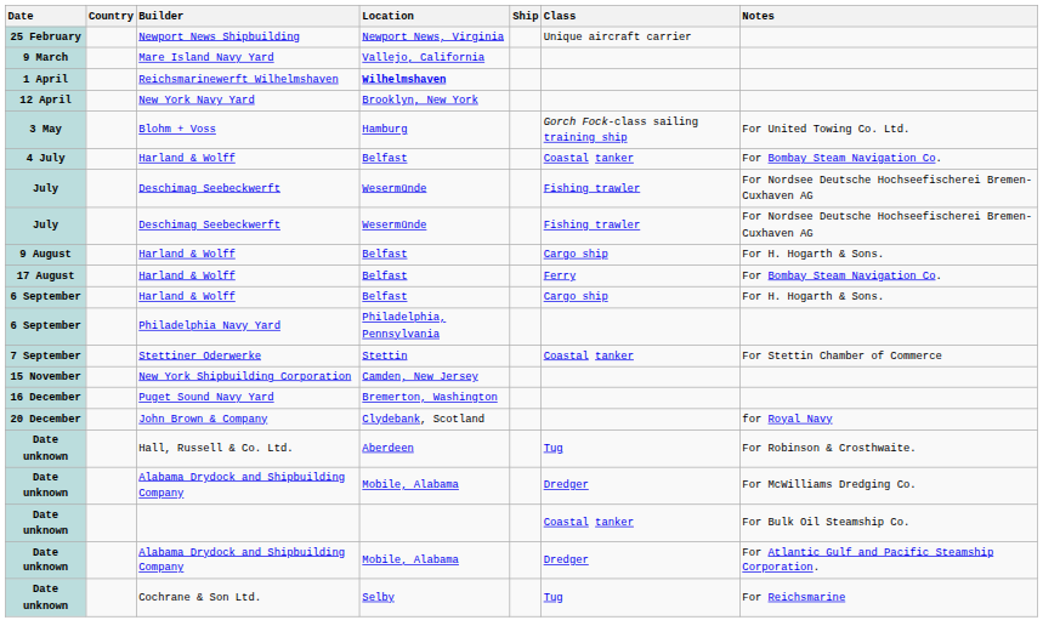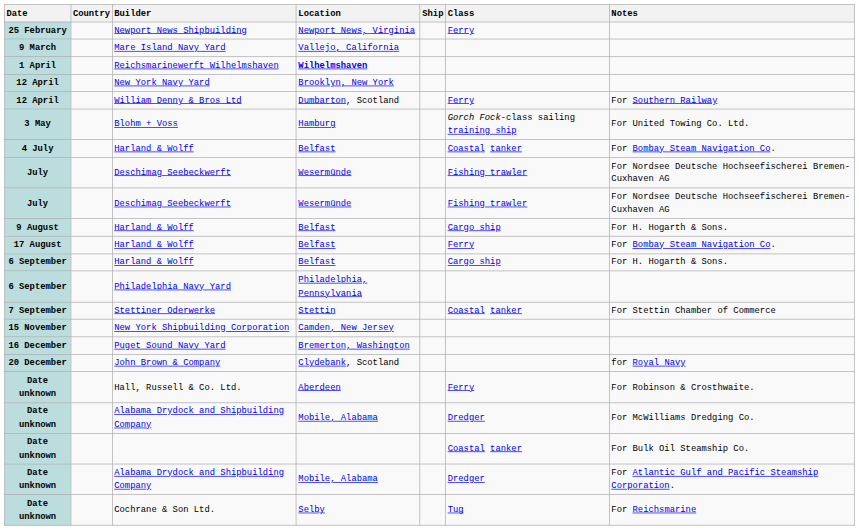Newport News Shipbuilding | Class: Unique aircraft carrier -> Ferry
+ row: 12 April | William Denny & Bros Ltd | Dumbarton, Scotland | Ferry | For Southern Railway
Hall, Russell & Co. Ltd. | Class: Tug -> Ferry
